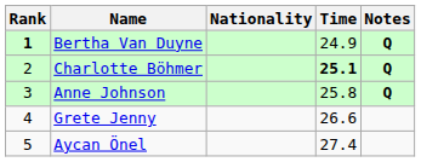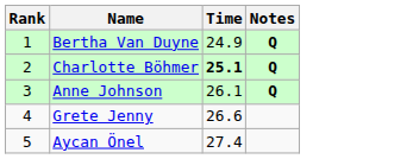- column: Nationality
Bertha Van Duyne | Rank: bold -> normal
Anne Johnson | Time: 25.8 -> 26.1
